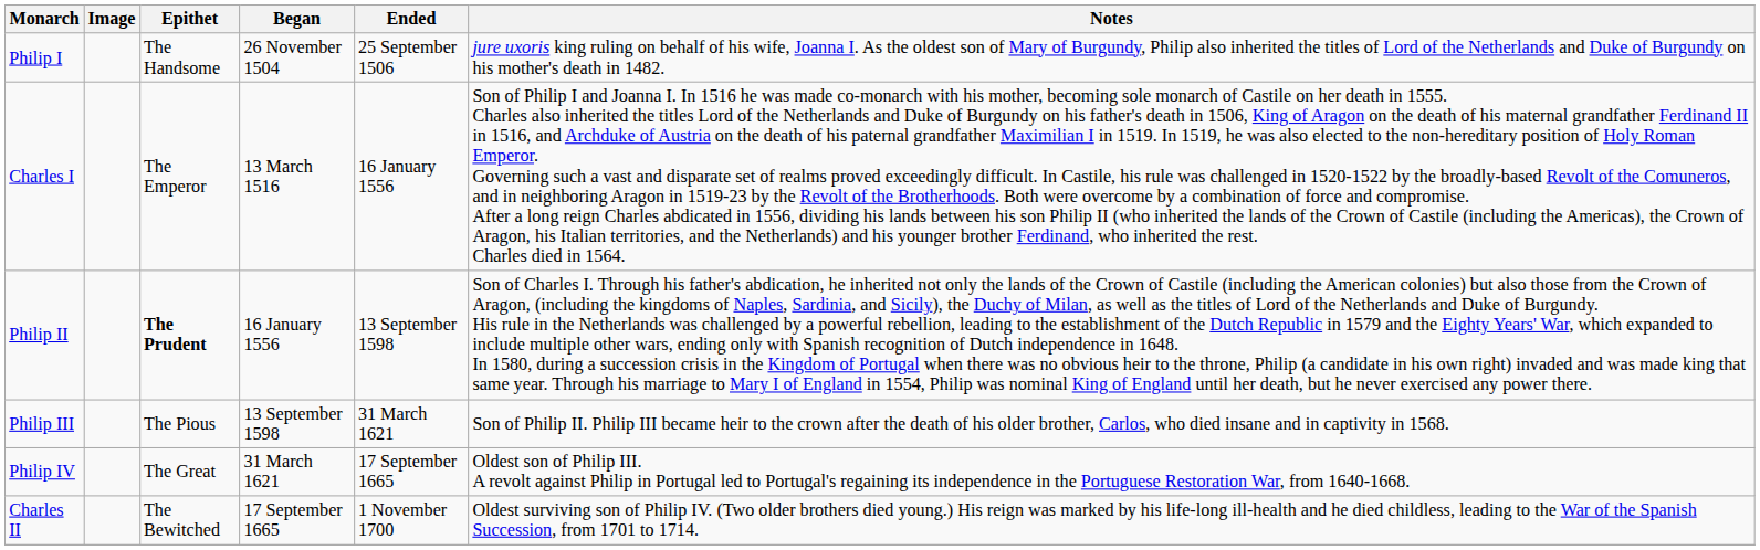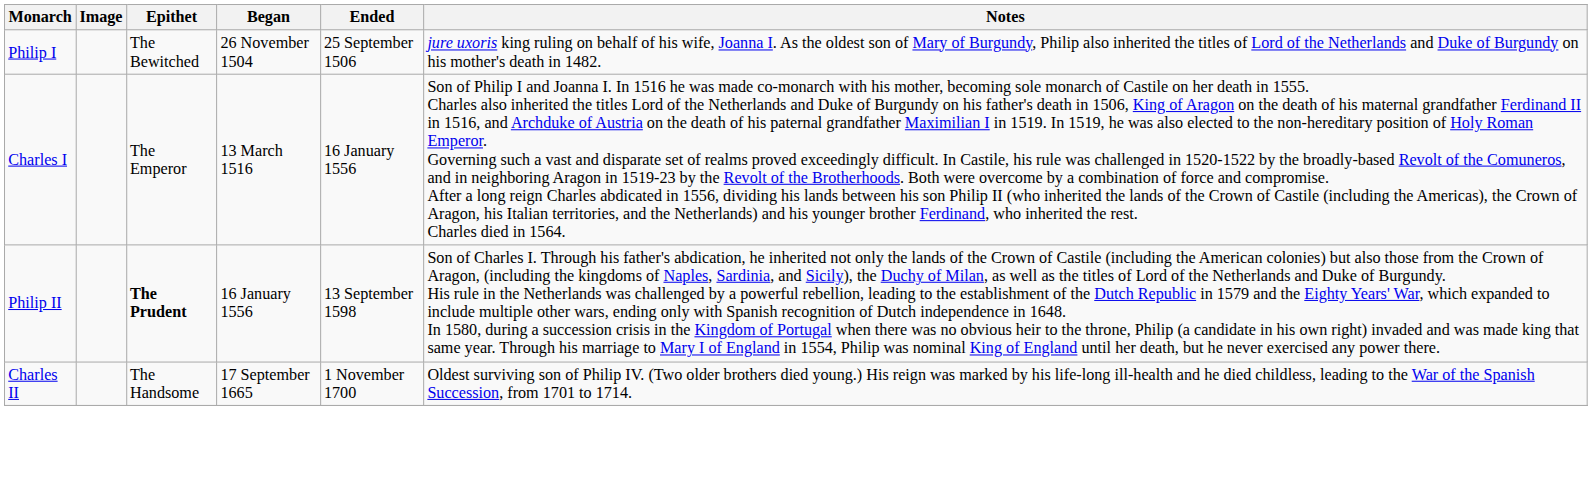Philip I | Epithet: The Handsome -> The Bewitched
- row: Philip III | The Pious | 13 September 1598 | 31 March 1621 | Son of Philip II. Philip III became heir to the crown after the death of his older brother, Carlos, who died insane and in captivity in 1568.
- row: Philip IV | The Great | 31 March 1621 | 17 September 1665 | Oldest son of Philip III. A revolt against Philip in Portugal led to Portugal's regaining its independence in the Portuguese Restoration War, from 1640-1668.
Charles II | Epithet: The Bewitched -> The Handsome
